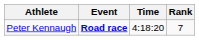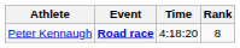Peter Kennaugh | Rank: 7 -> 8
